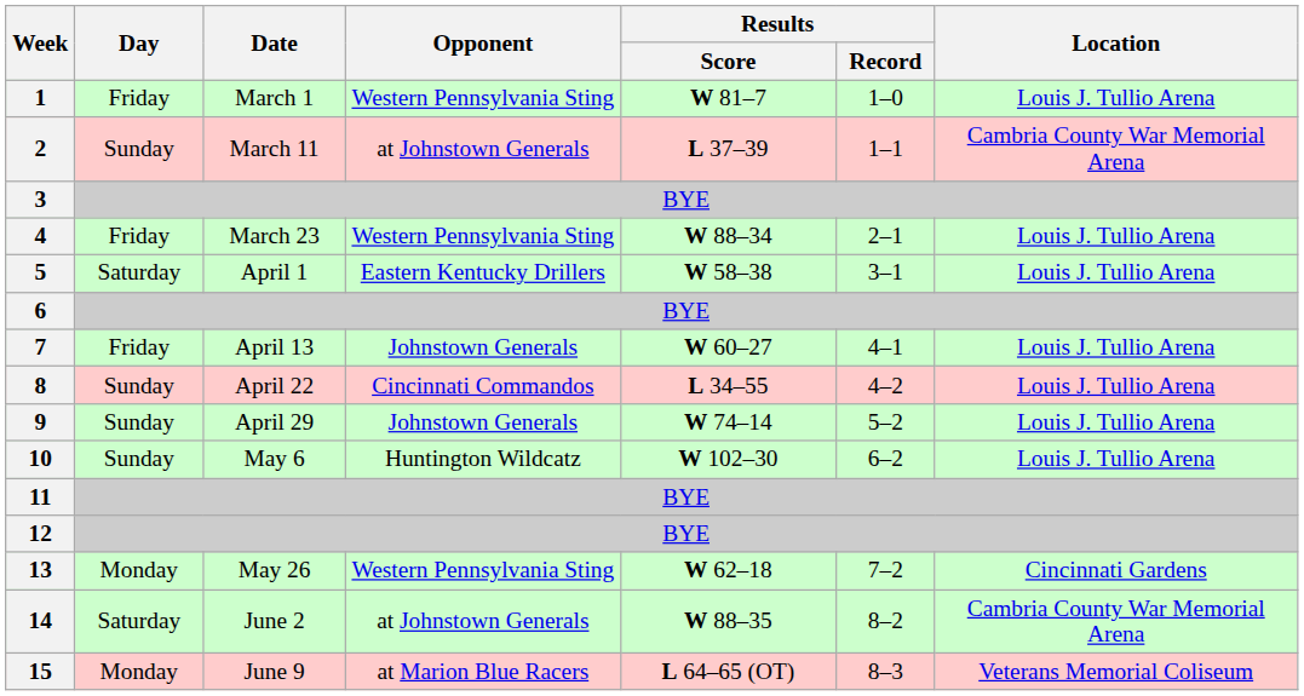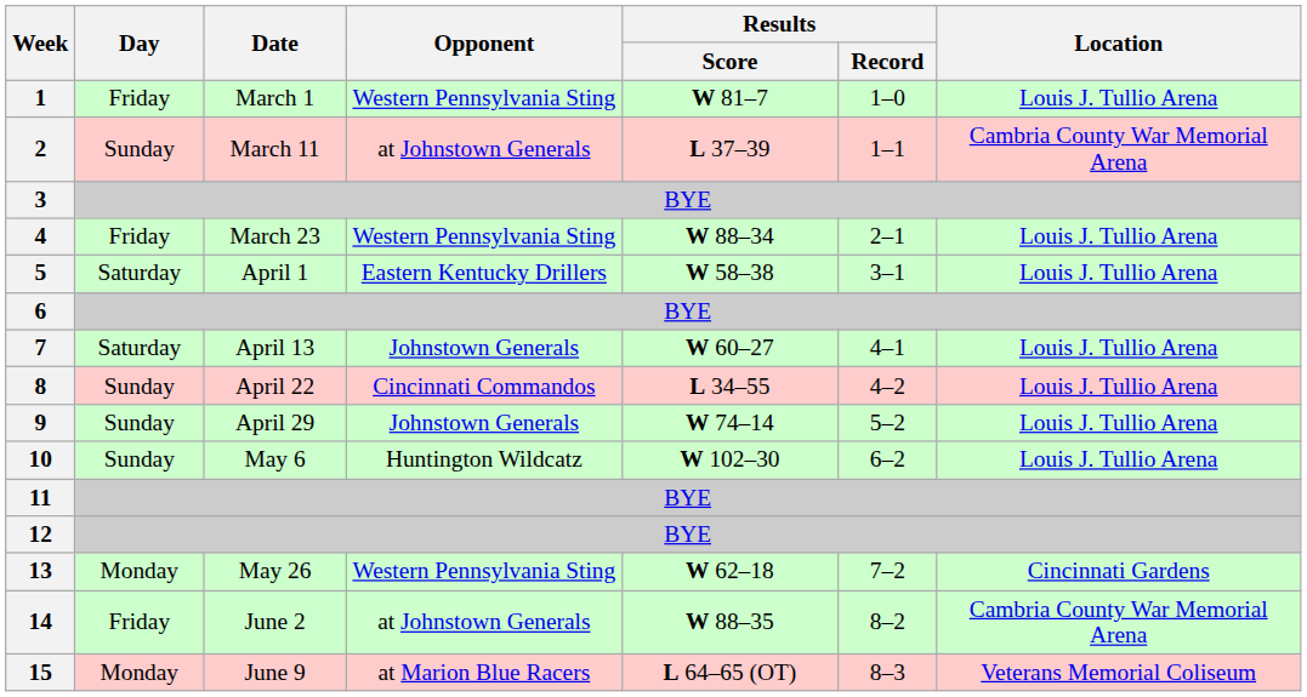7 | Day: Friday -> Saturday
14 | Day: Saturday -> Friday
